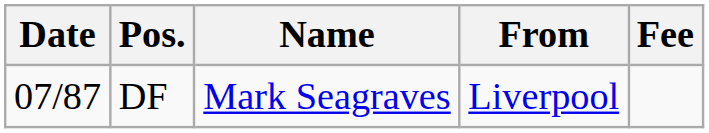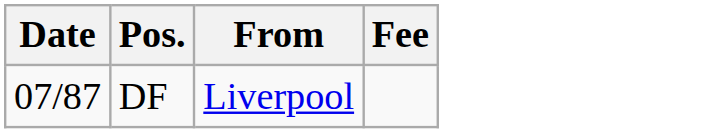- column: Name | Mark Seagraves
